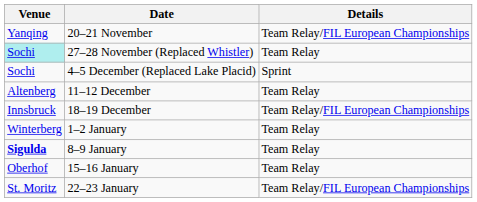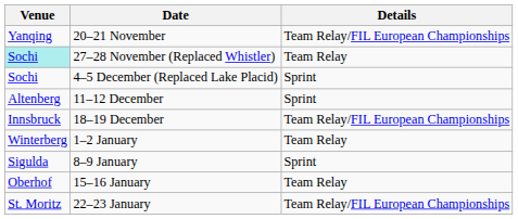11–12 December | Details: Team Relay -> Sprint
8–9 January | Venue: bold -> normal
8–9 January | Details: Team Relay -> Sprint
